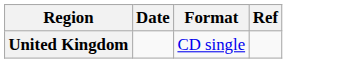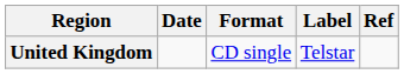+ column: Label | Telstar
